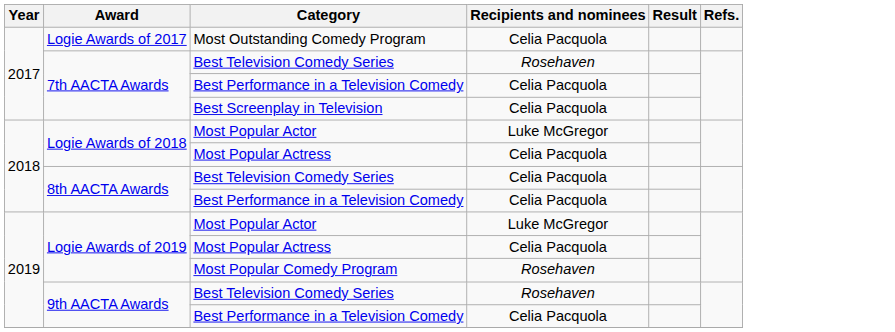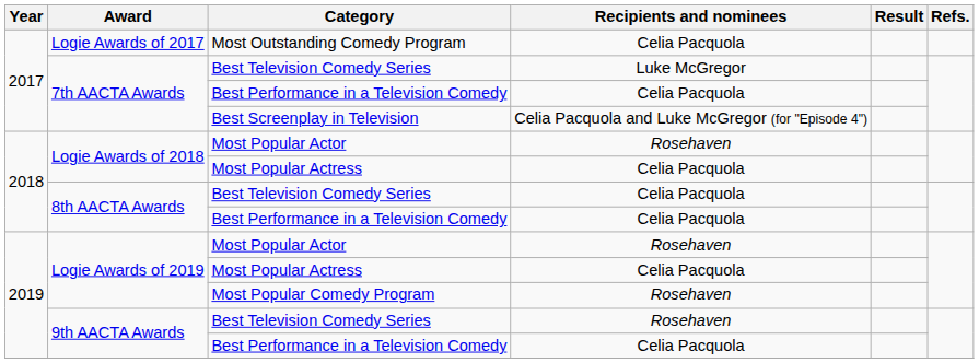7th AACTA Awards / Best Television Comedy Series | Recipients and nominees: Rosehaven -> Luke McGregor
Best Screenplay in Television | Recipients and nominees: Celia Pacquola -> Celia Pacquola and Luke McGregor (for "Episode 4")
Logie Awards of 2018 / Most Popular Actor | Recipients and nominees: Luke McGregor -> Rosehaven
Logie Awards of 2019 / Most Popular Actor | Recipients and nominees: Luke McGregor -> Rosehaven
